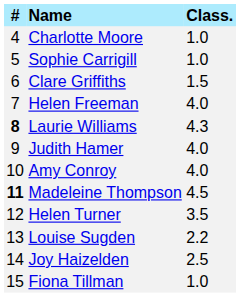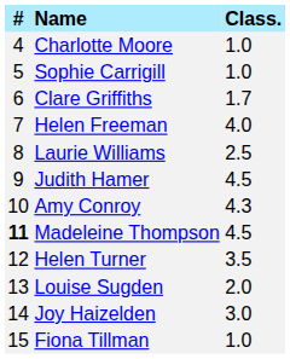Clare Griffiths | Class.: 1.5 -> 1.7
Laurie Williams | #: bold -> normal
Laurie Williams | Class.: 4.3 -> 2.5
Judith Hamer | Class.: 4.0 -> 4.5
Amy Conroy | Class.: 4.0 -> 4.3
Louise Sugden | Class.: 2.2 -> 2.0
Joy Haizelden | Class.: 2.5 -> 3.0
